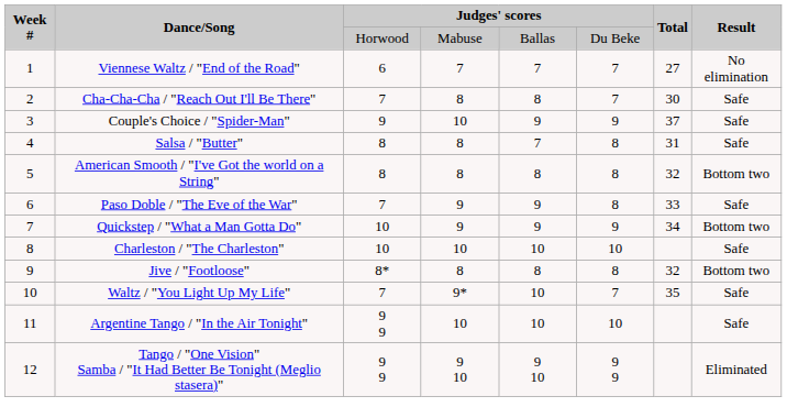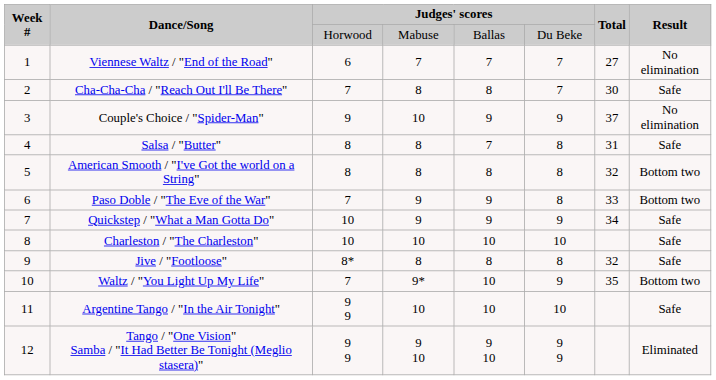Couple's Choice / "Spider-Man" | Result: Safe -> No elimination
Paso Doble / "The Eve of the War" | Result: Safe -> Bottom two
Quickstep / "What a Man Gotta Do" | Result: Bottom two -> Safe
Jive / "Footloose" | Result: Bottom two -> Safe
Waltz / "You Light Up My Life" | column 6: 7 -> 9
Waltz / "You Light Up My Life" | Result: Safe -> Bottom two
